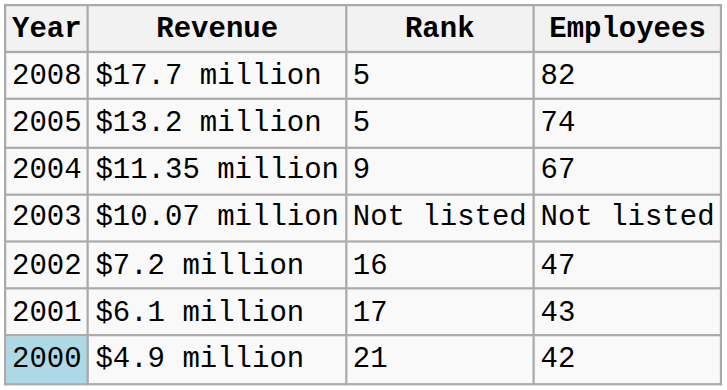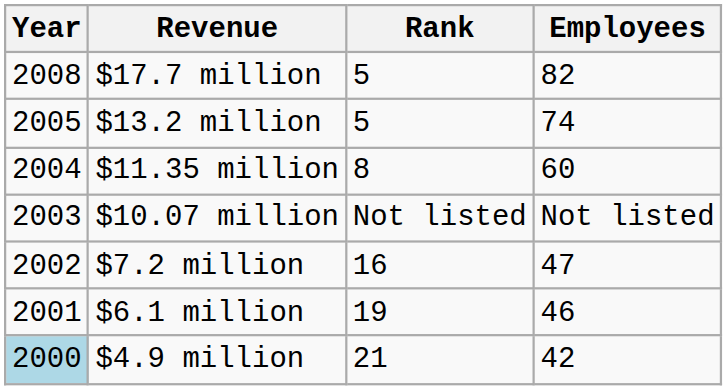$11.35 million | Rank: 9 -> 8
$11.35 million | Employees: 67 -> 60
$6.1 million | Rank: 17 -> 19
$6.1 million | Employees: 43 -> 46
